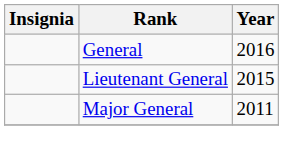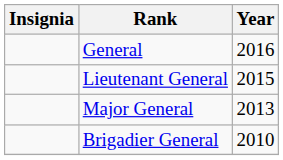Major General | Year: 2011 -> 2013
+ row: Brigadier General | 2010
